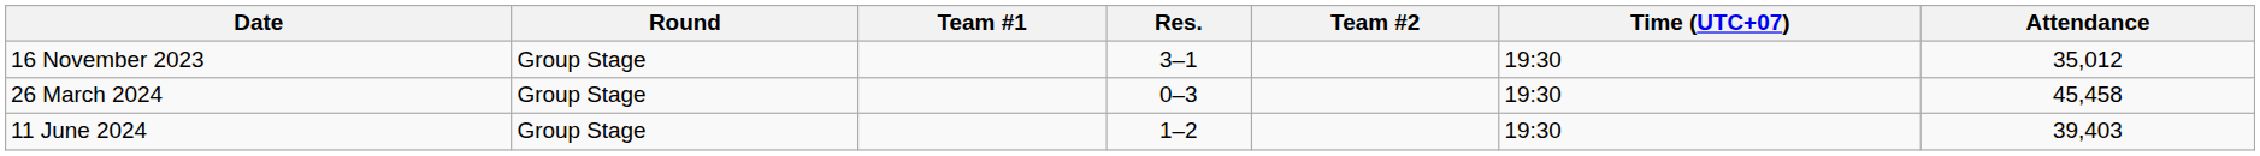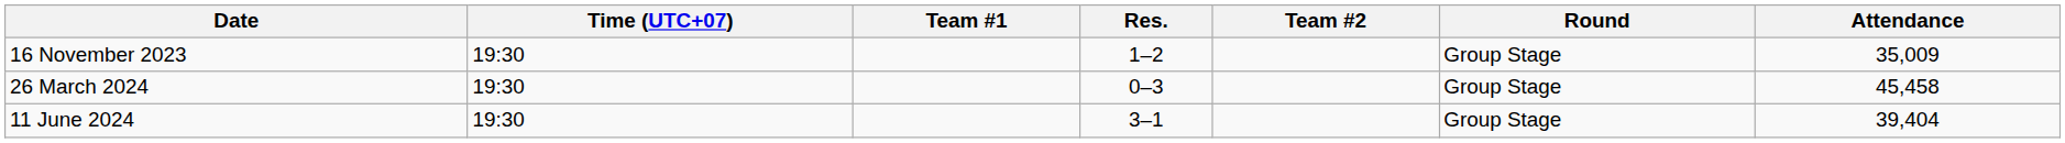columns swapped: Time (UTC+07) <-> Round
16 November 2023 | Res.: 3–1 -> 1–2
16 November 2023 | Attendance: 35,012 -> 35,009
11 June 2024 | Res.: 1–2 -> 3–1
11 June 2024 | Attendance: 39,403 -> 39,404
